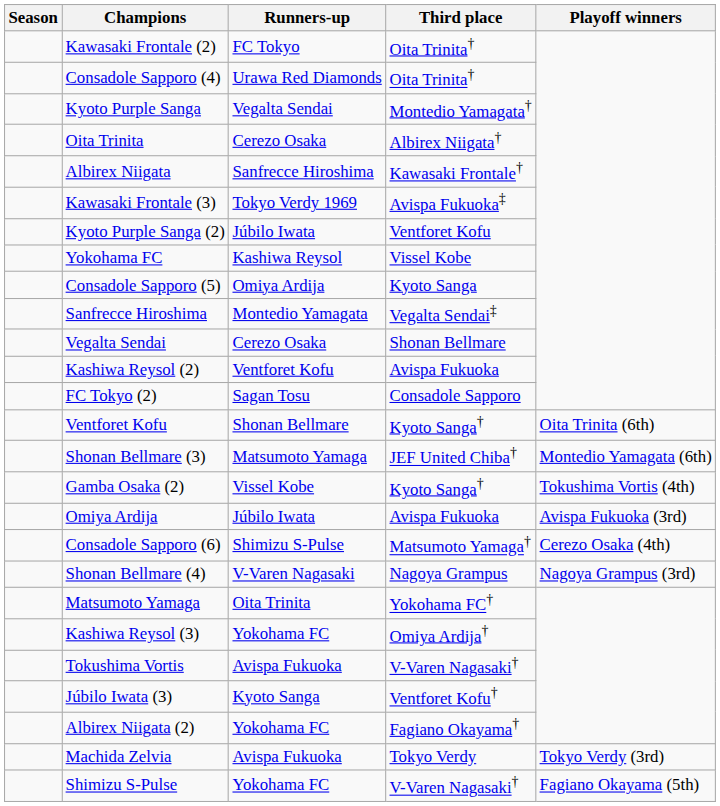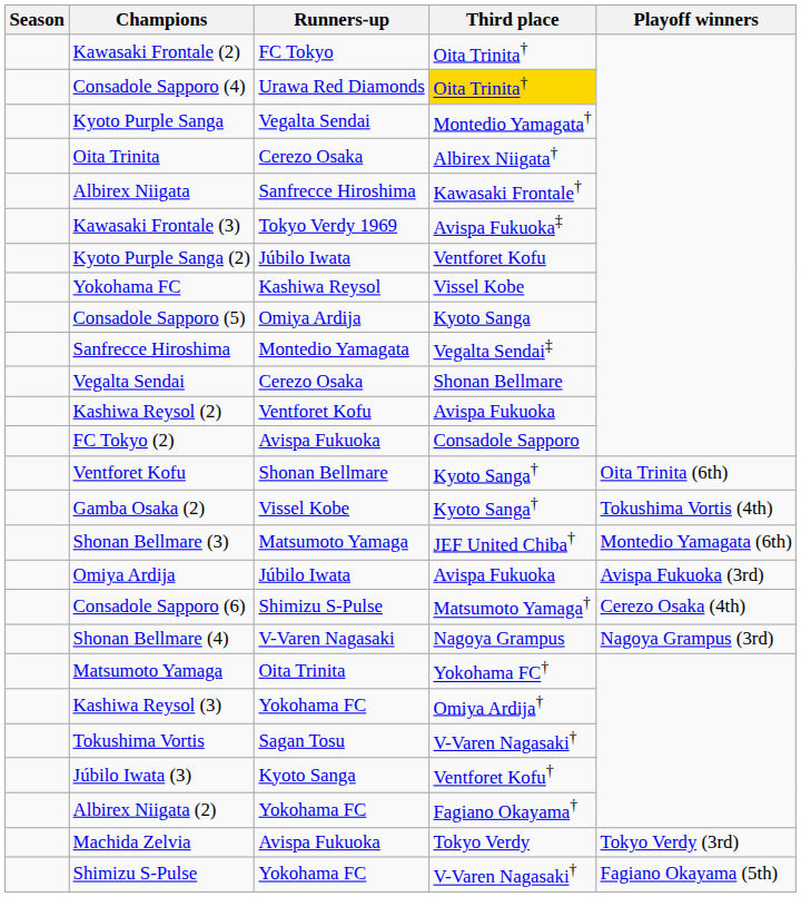Consadole Sapporo (4) | Third place: no background -> gold background
FC Tokyo (2) | Runners-up: Sagan Tosu -> Avispa Fukuoka
rows swapped: Gamba Osaka (2) <-> Shonan Bellmare (3)
Tokushima Vortis | Runners-up: Avispa Fukuoka -> Sagan Tosu
